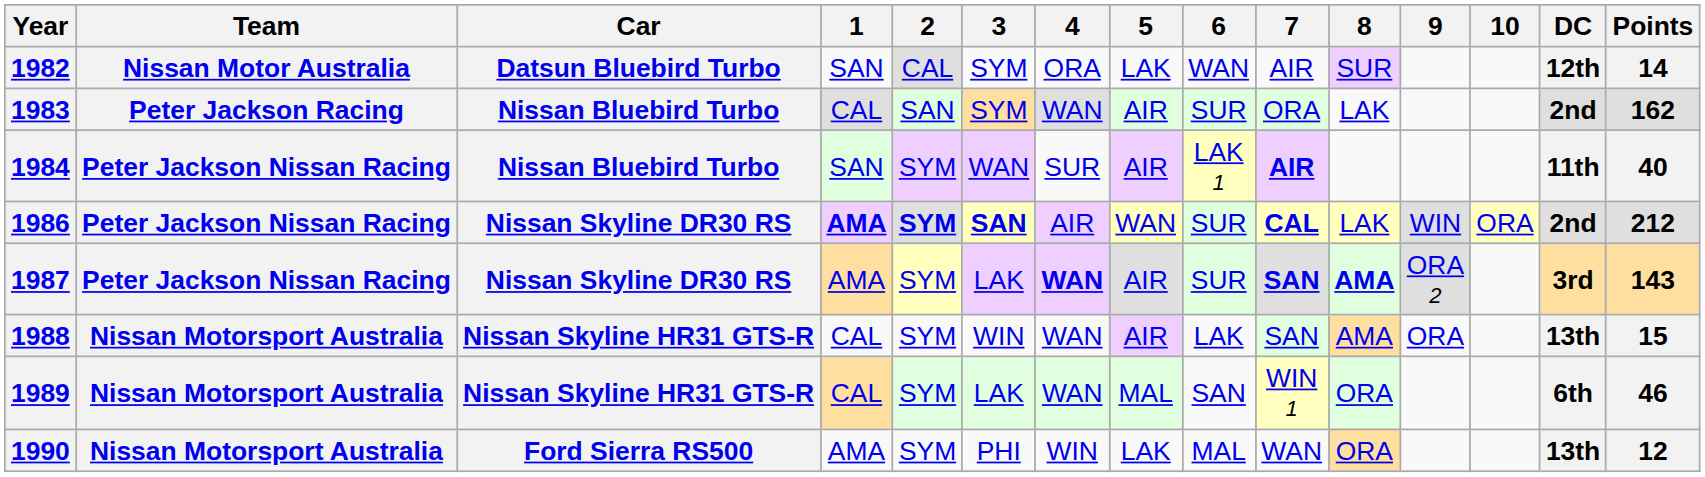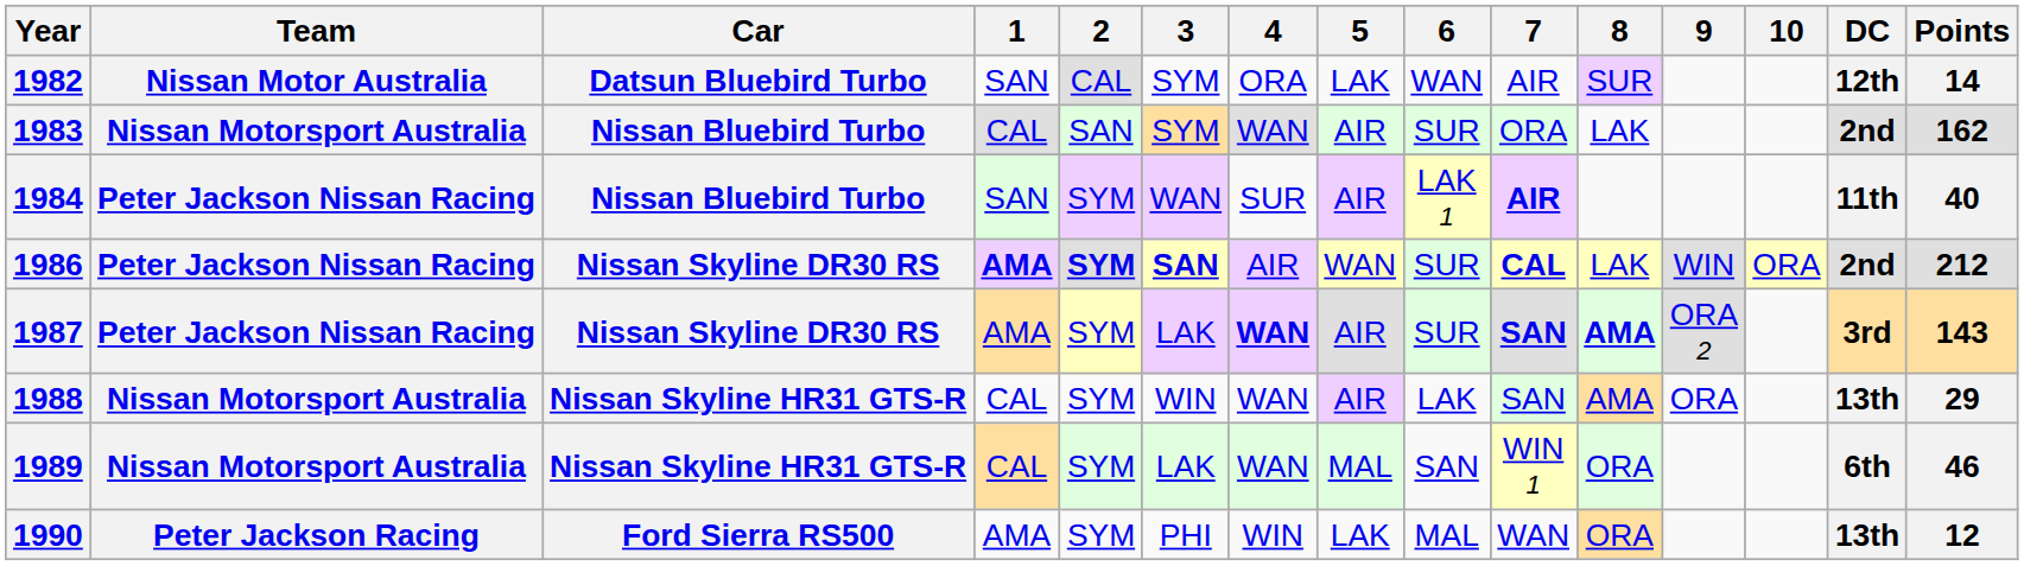1983 | Team: Peter Jackson Racing -> Nissan Motorsport Australia
1988 | Points: 15 -> 29
1990 | Team: Nissan Motorsport Australia -> Peter Jackson Racing
